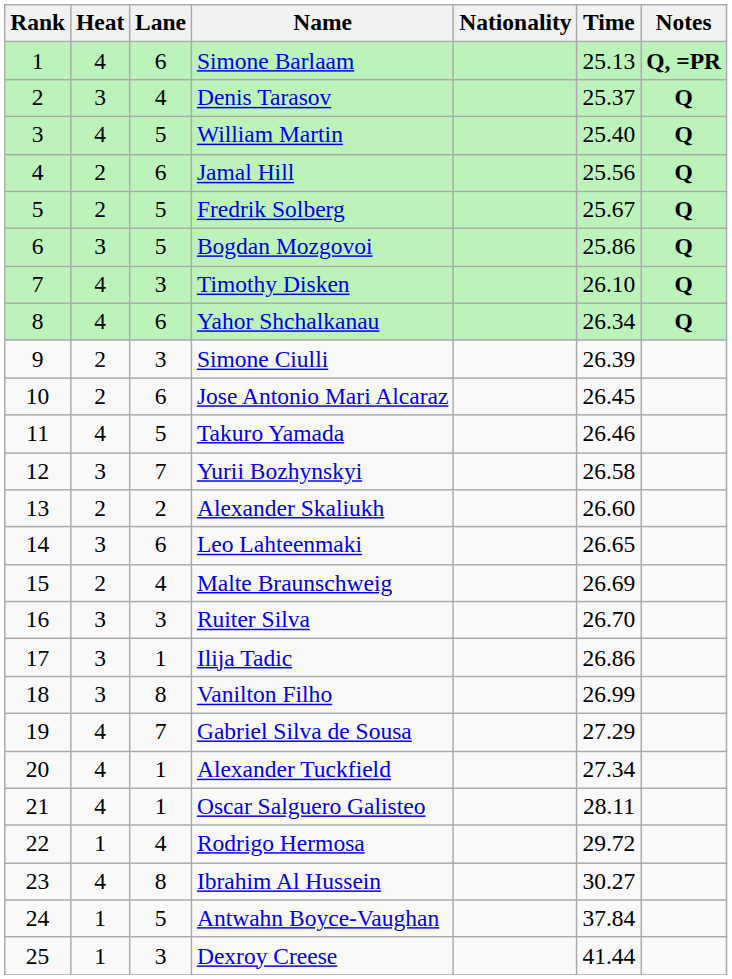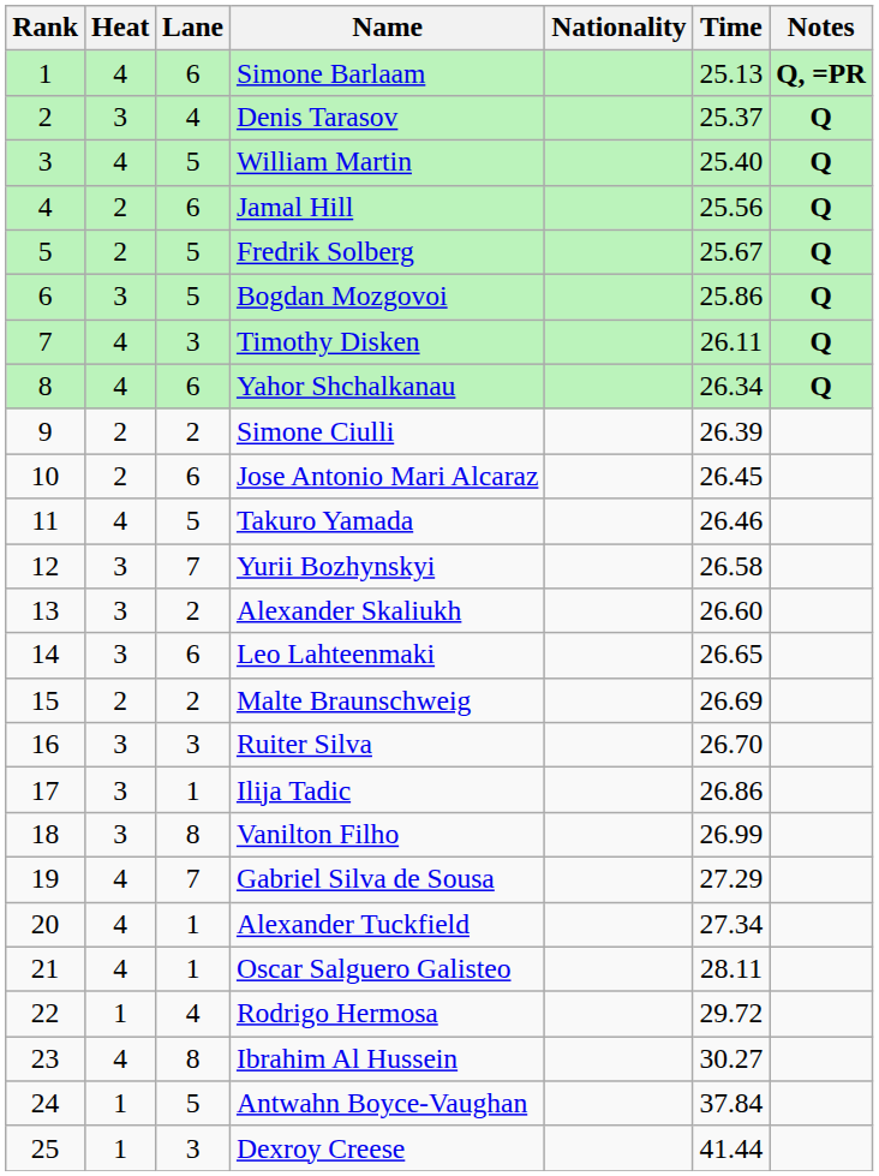Timothy Disken | Time: 26.10 -> 26.11
Simone Ciulli | Lane: 3 -> 2
Alexander Skaliukh | Heat: 2 -> 3
Malte Braunschweig | Lane: 4 -> 2
